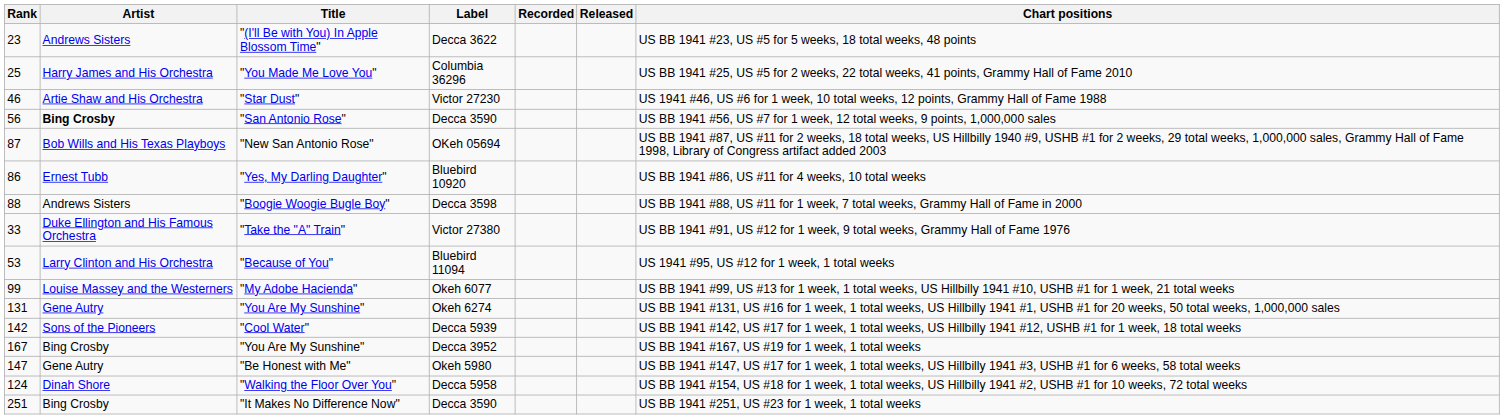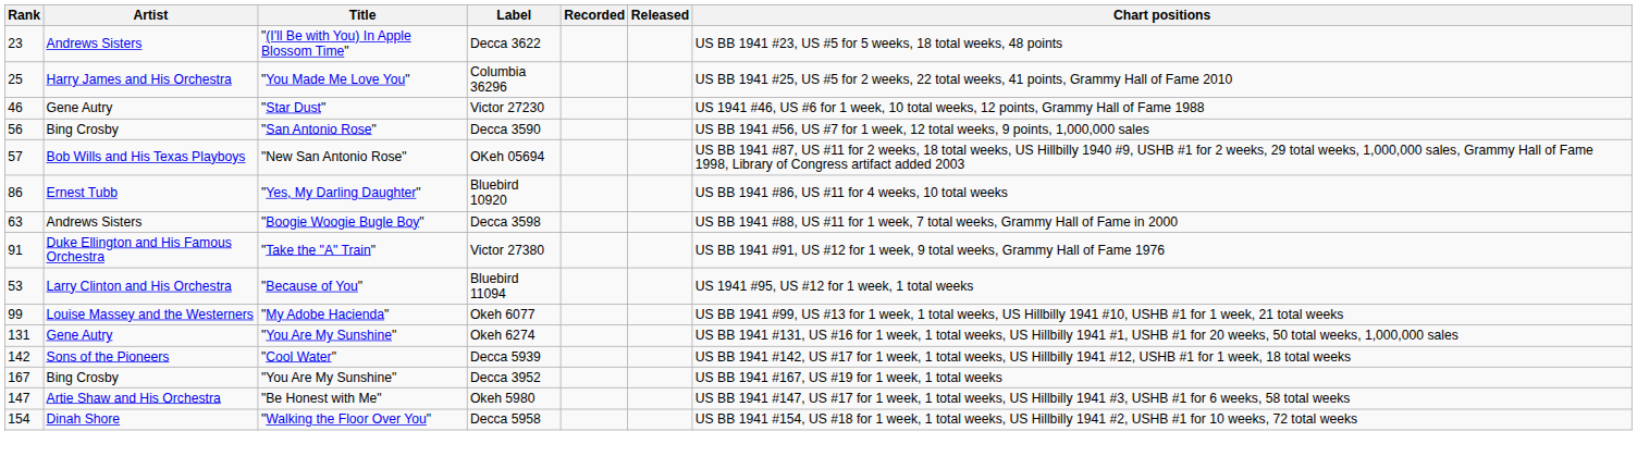"Star Dust" | Artist: Artie Shaw and His Orchestra -> Gene Autry
"San Antonio Rose" | Artist: bold -> normal
"New San Antonio Rose" | Rank: 87 -> 57
"Boogie Woogie Bugle Boy" | Rank: 88 -> 63
"Take the "A" Train" | Rank: 33 -> 91
"Be Honest with Me" | Artist: Gene Autry -> Artie Shaw and His Orchestra
"Walking the Floor Over You" | Rank: 124 -> 154
- row: 251 | Bing Crosby | "It Makes No Difference Now" | Decca 3590 | US BB 1941 #251, US #23 for 1 week, 1 total weeks
